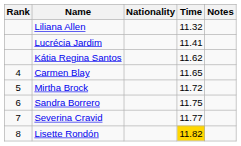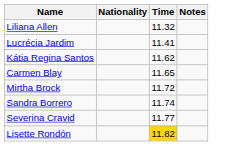- column: Rank | 4 | 5 | 6 | 7 | 8
Sandra Borrero | Time: 11.75 -> 11.74
